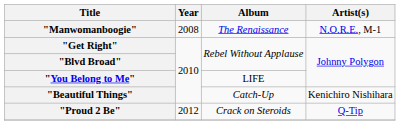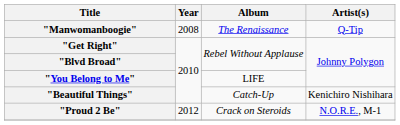"Manwomanboogie" | Artist(s): N.O.R.E., M-1 -> Q-Tip
"Proud 2 Be" | Artist(s): Q-Tip -> N.O.R.E., M-1
